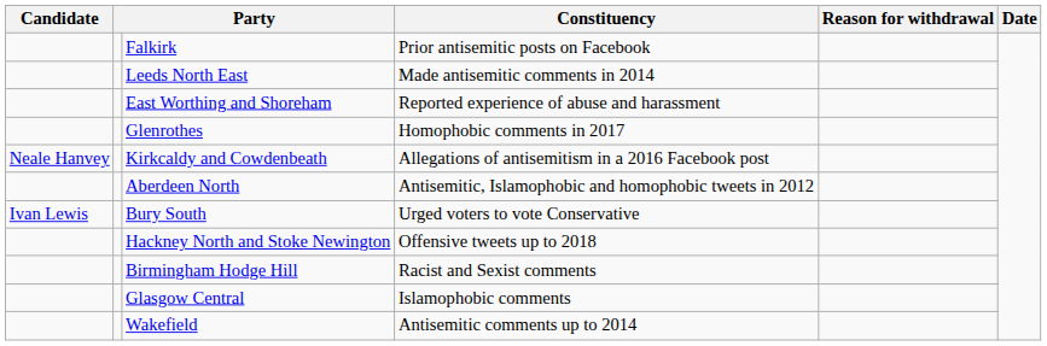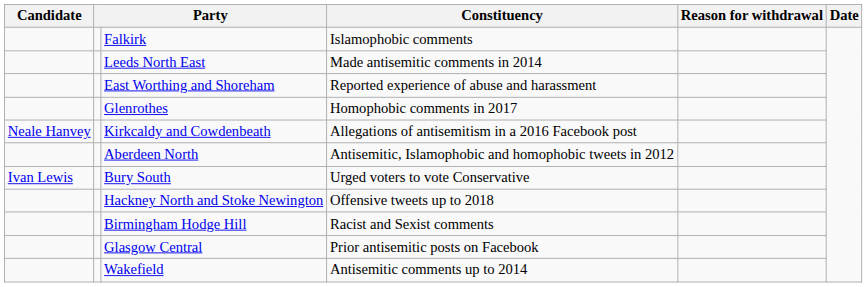Falkirk | Constituency: Prior antisemitic posts on Facebook -> Islamophobic comments
Glasgow Central | Constituency: Islamophobic comments -> Prior antisemitic posts on Facebook
